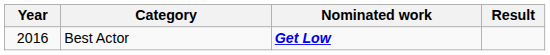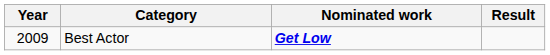Best Actor | Year: 2016 -> 2009
